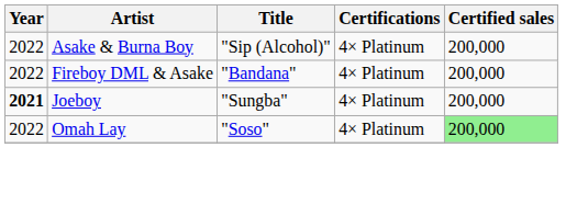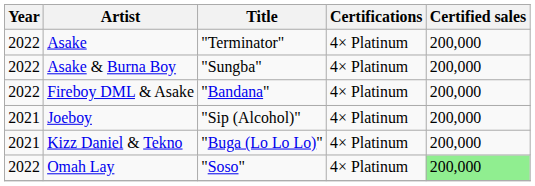+ row: 2022 | Asake | "Terminator" | 4× Platinum | 200,000
Asake & Burna Boy | Title: "Sip (Alcohol)" -> "Sungba"
Joeboy | Year: bold -> normal
Joeboy | Title: "Sungba" -> "Sip (Alcohol)"
+ row: 2021 | Kizz Daniel & Tekno | "Buga (Lo Lo Lo)" | 4× Platinum | 200,000
